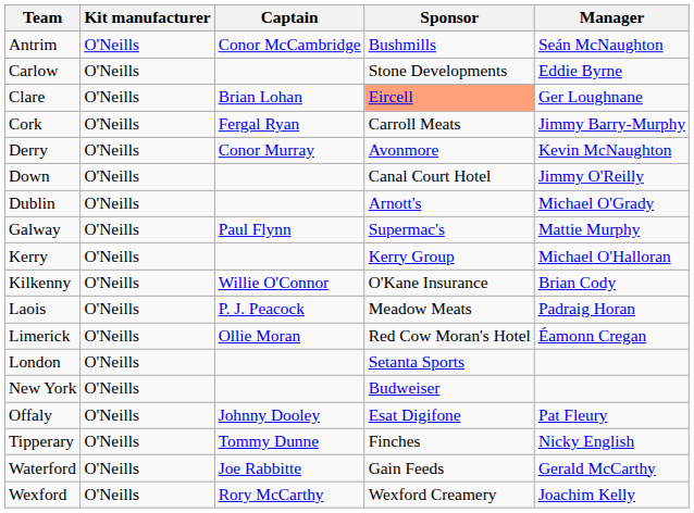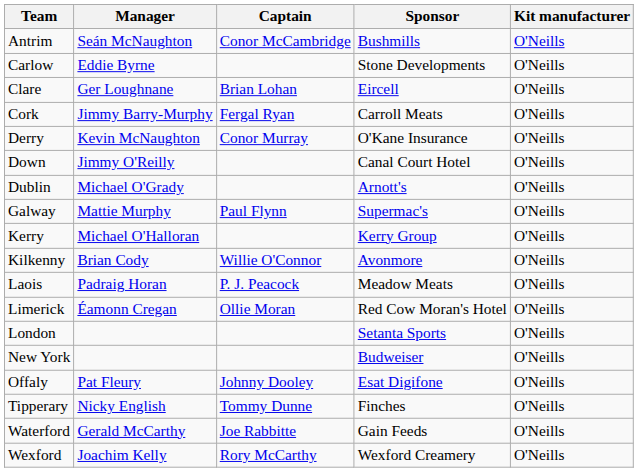columns swapped: Manager <-> Kit manufacturer
Clare | Sponsor: lightsalmon background -> no background
Derry | Sponsor: Avonmore -> O'Kane Insurance
Kilkenny | Sponsor: O'Kane Insurance -> Avonmore
